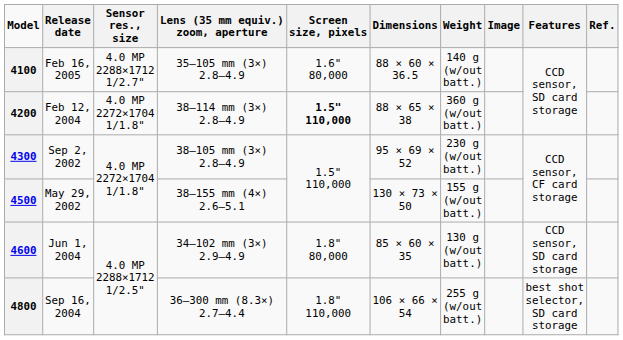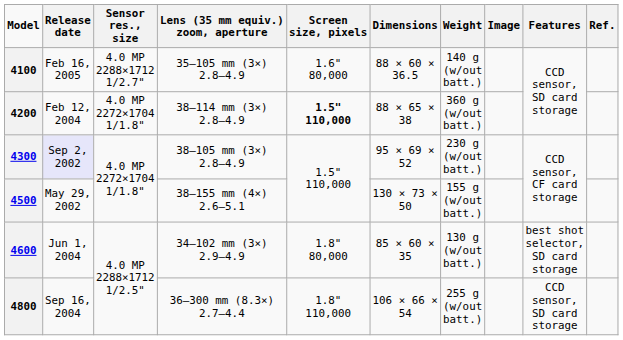4300 | Release date: no background -> lavender background
4600 | Features: CCD sensor, SD card storage -> best shot selector, SD card storage
4800 | Features: best shot selector, SD card storage -> CCD sensor, SD card storage
